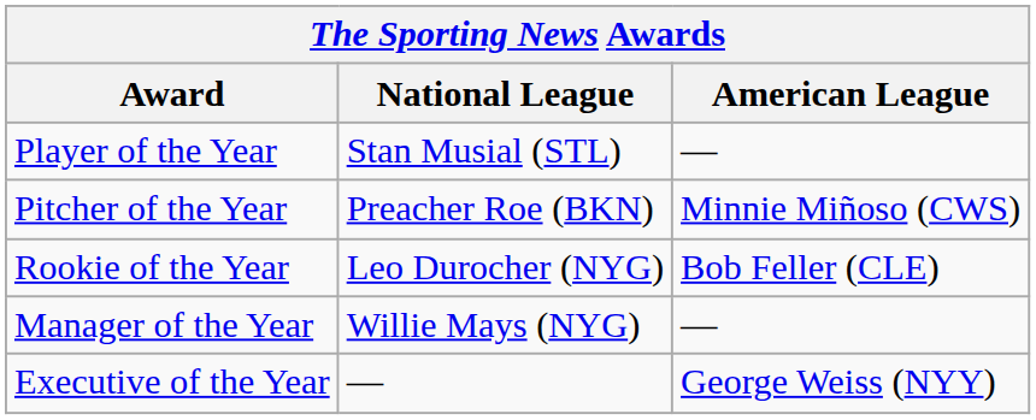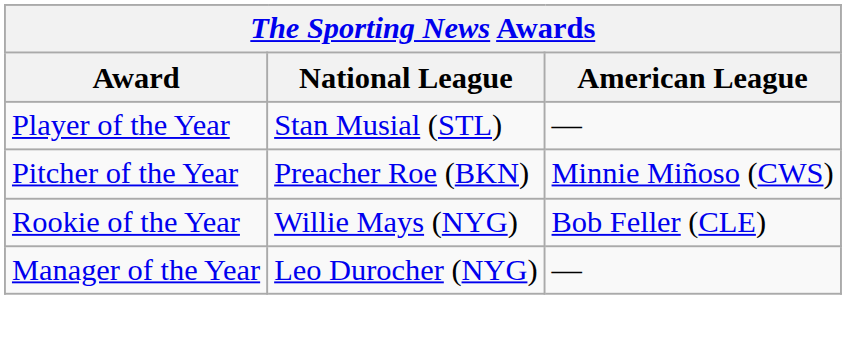Rookie of the Year | National League: Leo Durocher (NYG) -> Willie Mays (NYG)
Manager of the Year | National League: Willie Mays (NYG) -> Leo Durocher (NYG)
- row: Executive of the Year | — | George Weiss (NYY)
